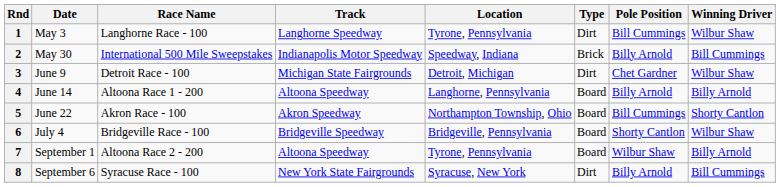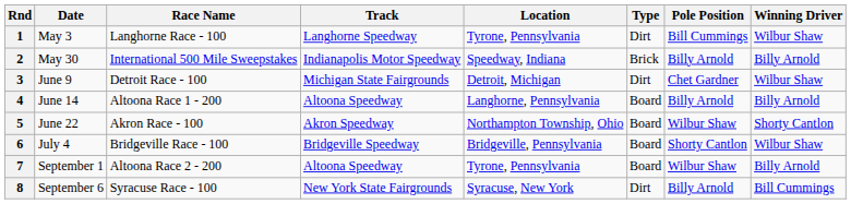2 | Winning Driver: Bill Cummings -> Billy Arnold
5 | Pole Position: Bill Cummings -> Wilbur Shaw
